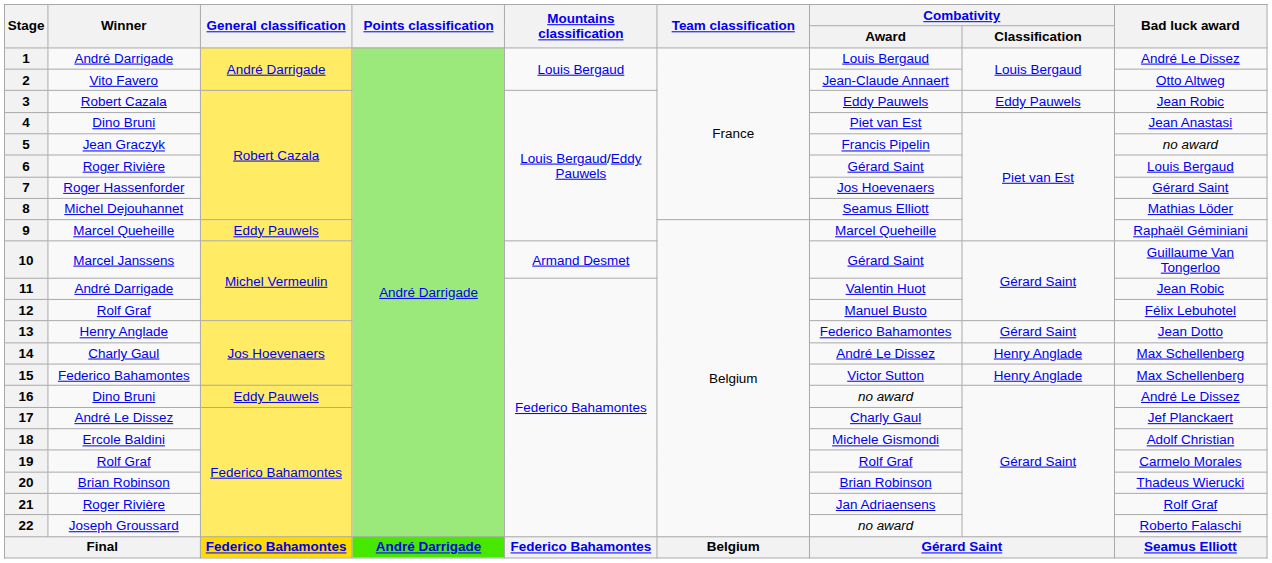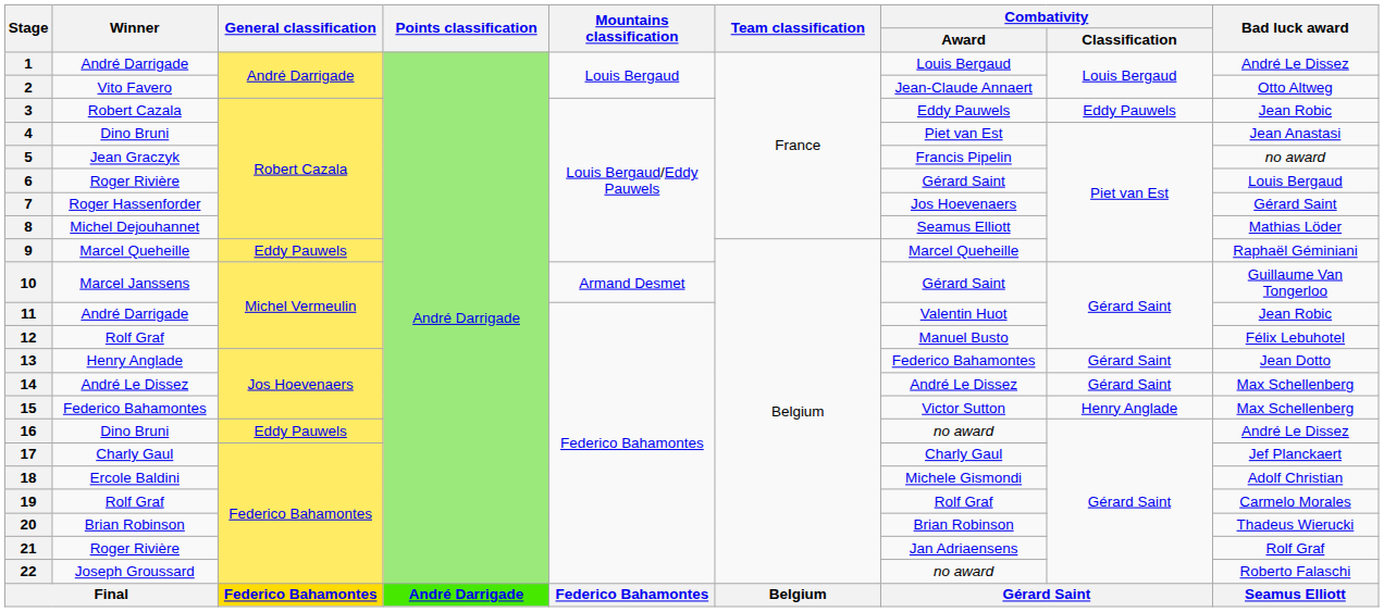14 | Winner: Charly Gaul -> André Le Dissez
14 | Combativity / Classification: Henry Anglade -> Gérard Saint
17 | Winner: André Le Dissez -> Charly Gaul
